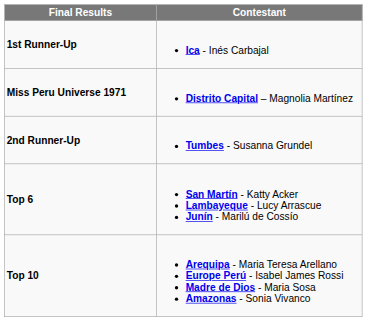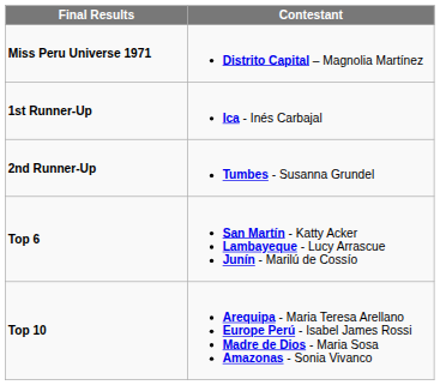rows swapped: Miss Peru Universe 1971 <-> 1st Runner-Up
